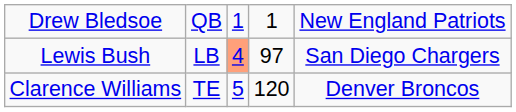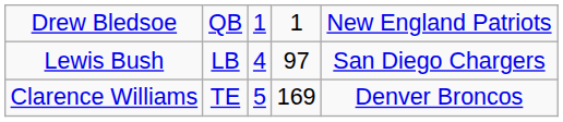Lewis Bush | column 3: lightsalmon background -> no background
Clarence Williams | column 4: 120 -> 169
